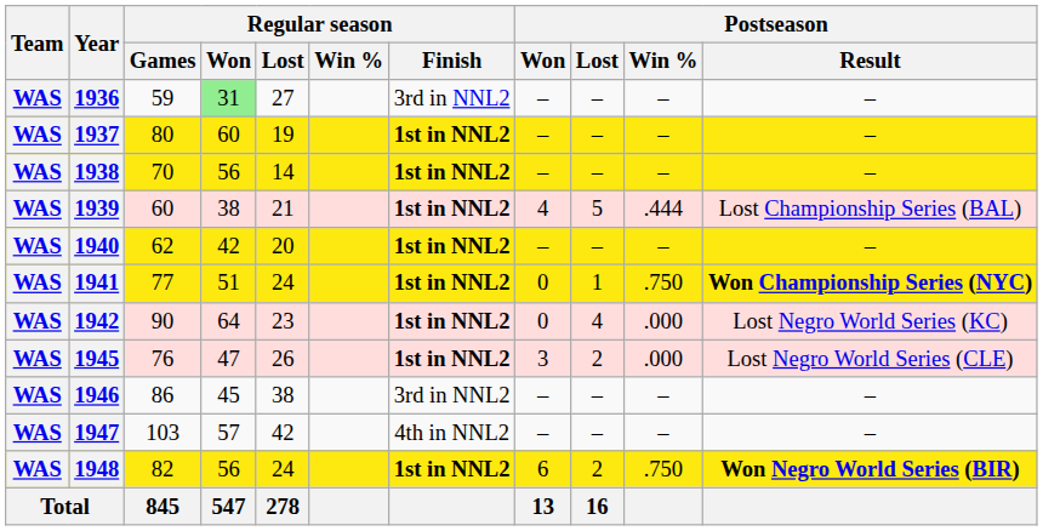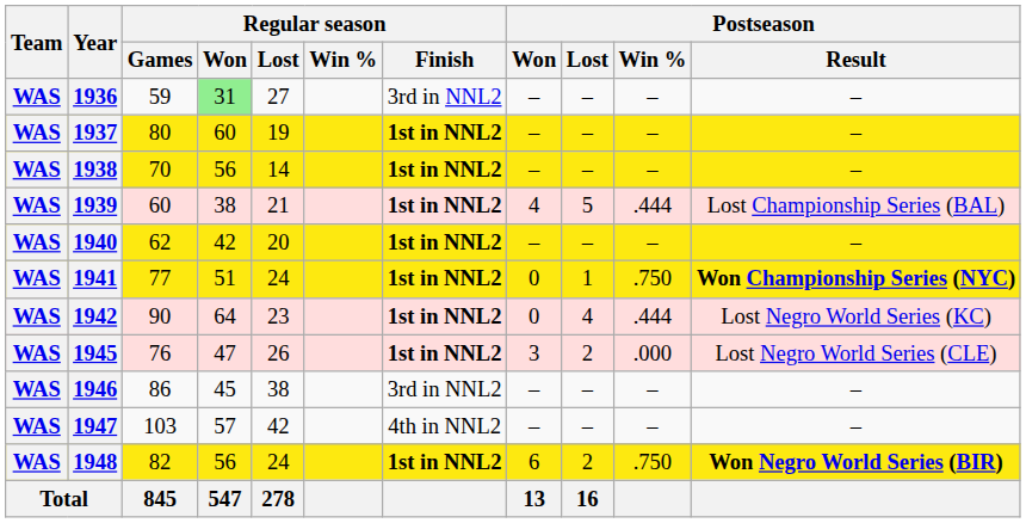1942 | Postseason / Win %: .000 -> .444
